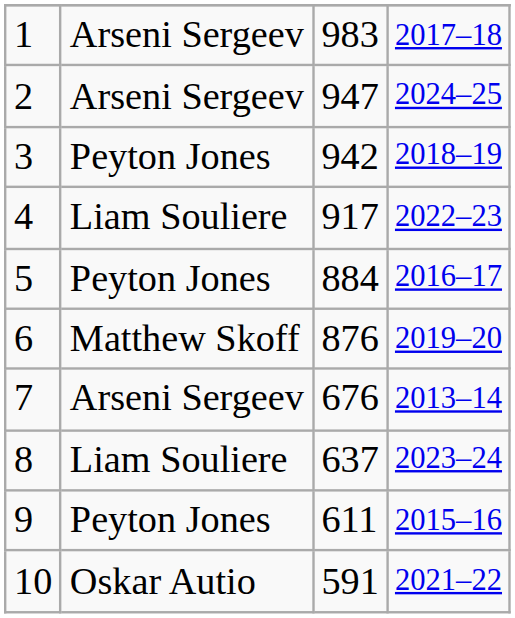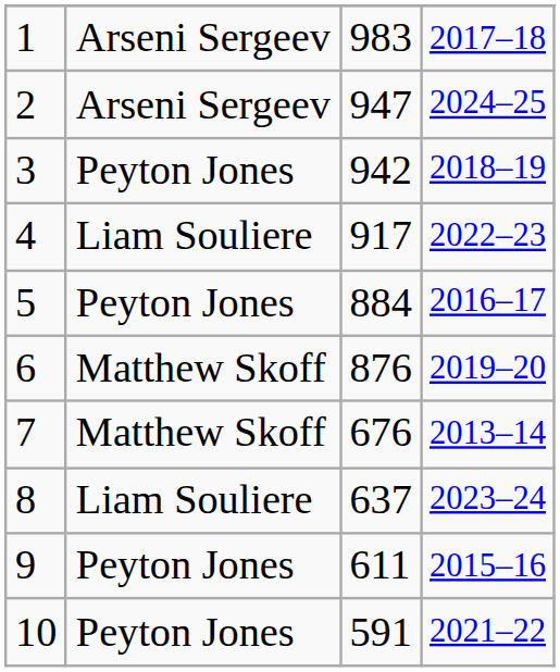7 | column 2: Arseni Sergeev -> Matthew Skoff
10 | column 2: Oskar Autio -> Peyton Jones
